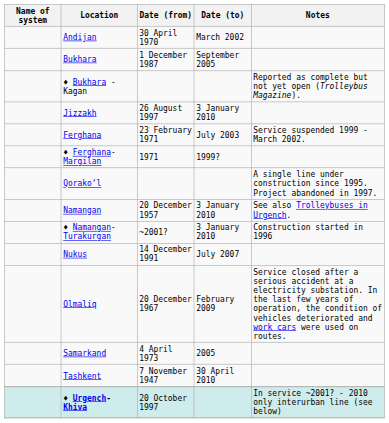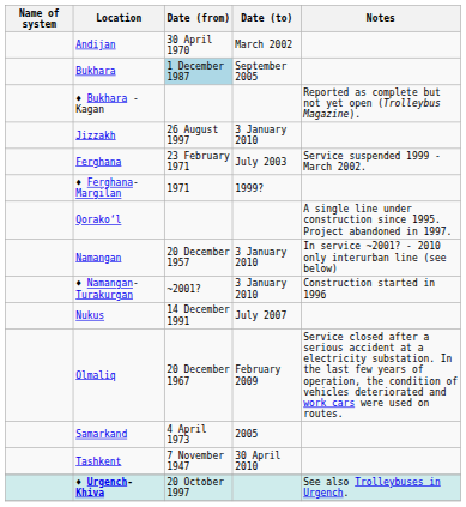Bukhara | Date (from): no background -> lightblue background
Namangan | Notes: See also Trolleybuses in Urgench. -> In service ~2001? - 2010 only interurban line (see below)
♦ Urgench- Khiva | Notes: In service ~2001? - 2010 only interurban line (see below) -> See also Trolleybuses in Urgench.
